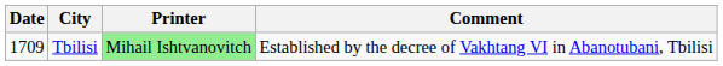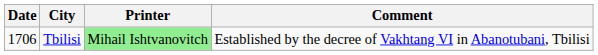Tbilisi | Date: 1709 -> 1706
